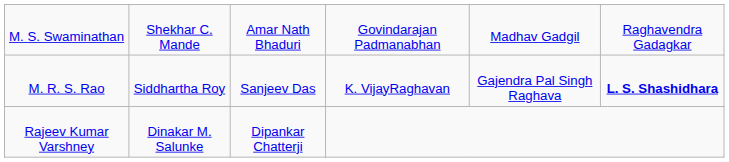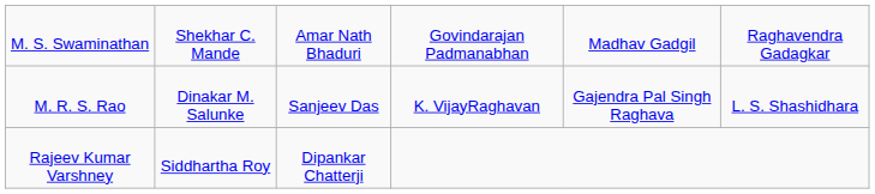M. R. S. Rao | column 2: Siddhartha Roy -> Dinakar M. Salunke
M. R. S. Rao | column 6: bold -> normal
Rajeev Kumar Varshney | column 2: Dinakar M. Salunke -> Siddhartha Roy
